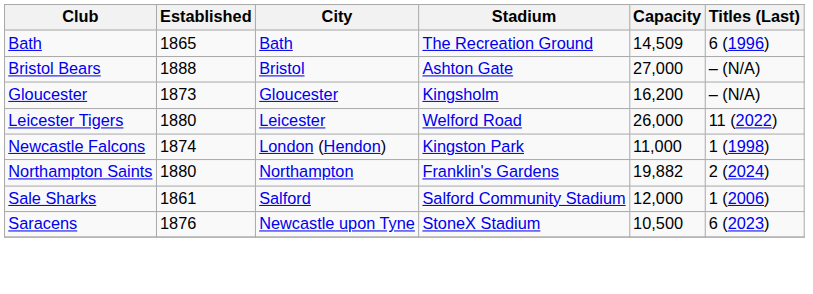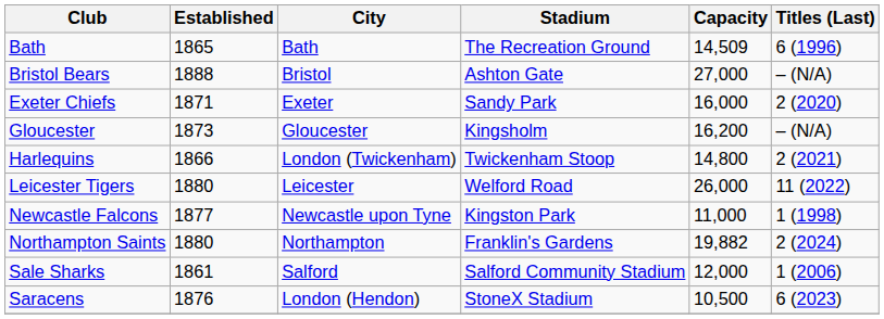+ row: Exeter Chiefs | 1871 | Exeter | Sandy Park | 16,000 | 2 (2020)
+ row: Harlequins | 1866 | London (Twickenham) | Twickenham Stoop | 14,800 | 2 (2021)
Newcastle Falcons | Established: 1874 -> 1877
Newcastle Falcons | City: London (Hendon) -> Newcastle upon Tyne
Saracens | City: Newcastle upon Tyne -> London (Hendon)
